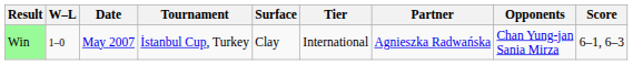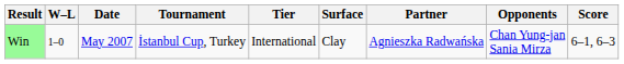columns swapped: Tier <-> Surface
